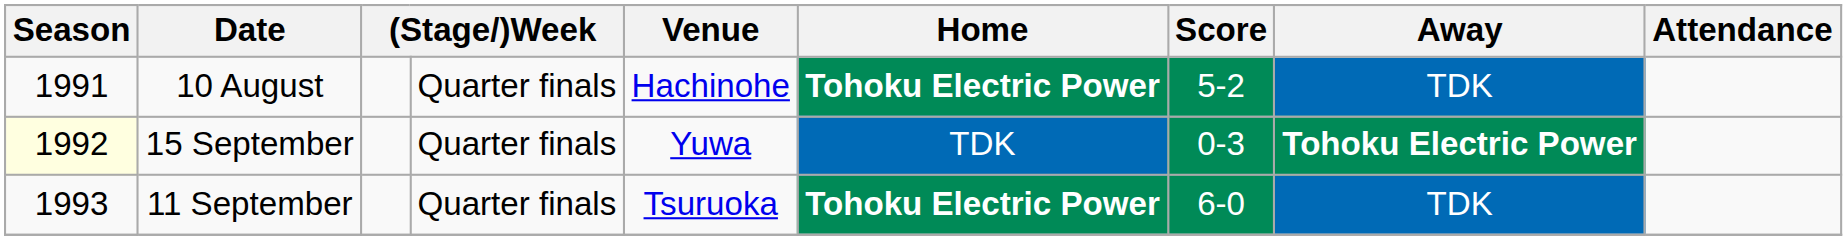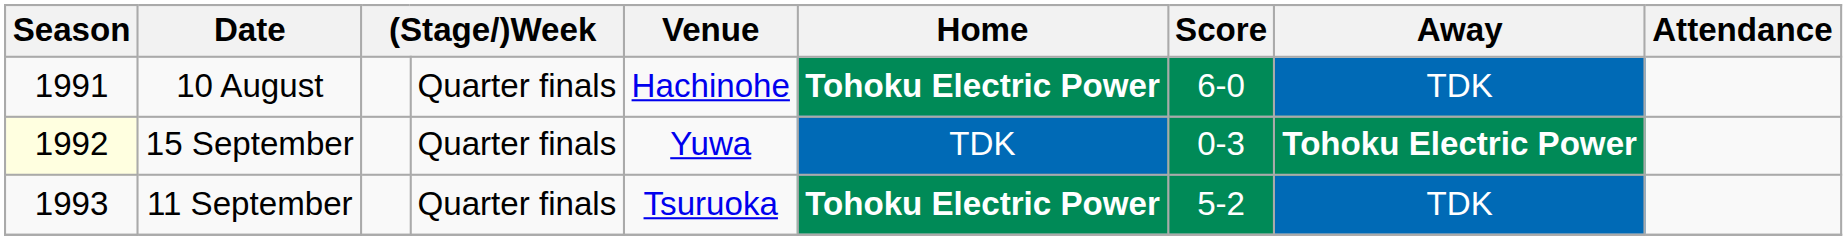10 August | Score: 5-2 -> 6-0
11 September | Score: 6-0 -> 5-2
